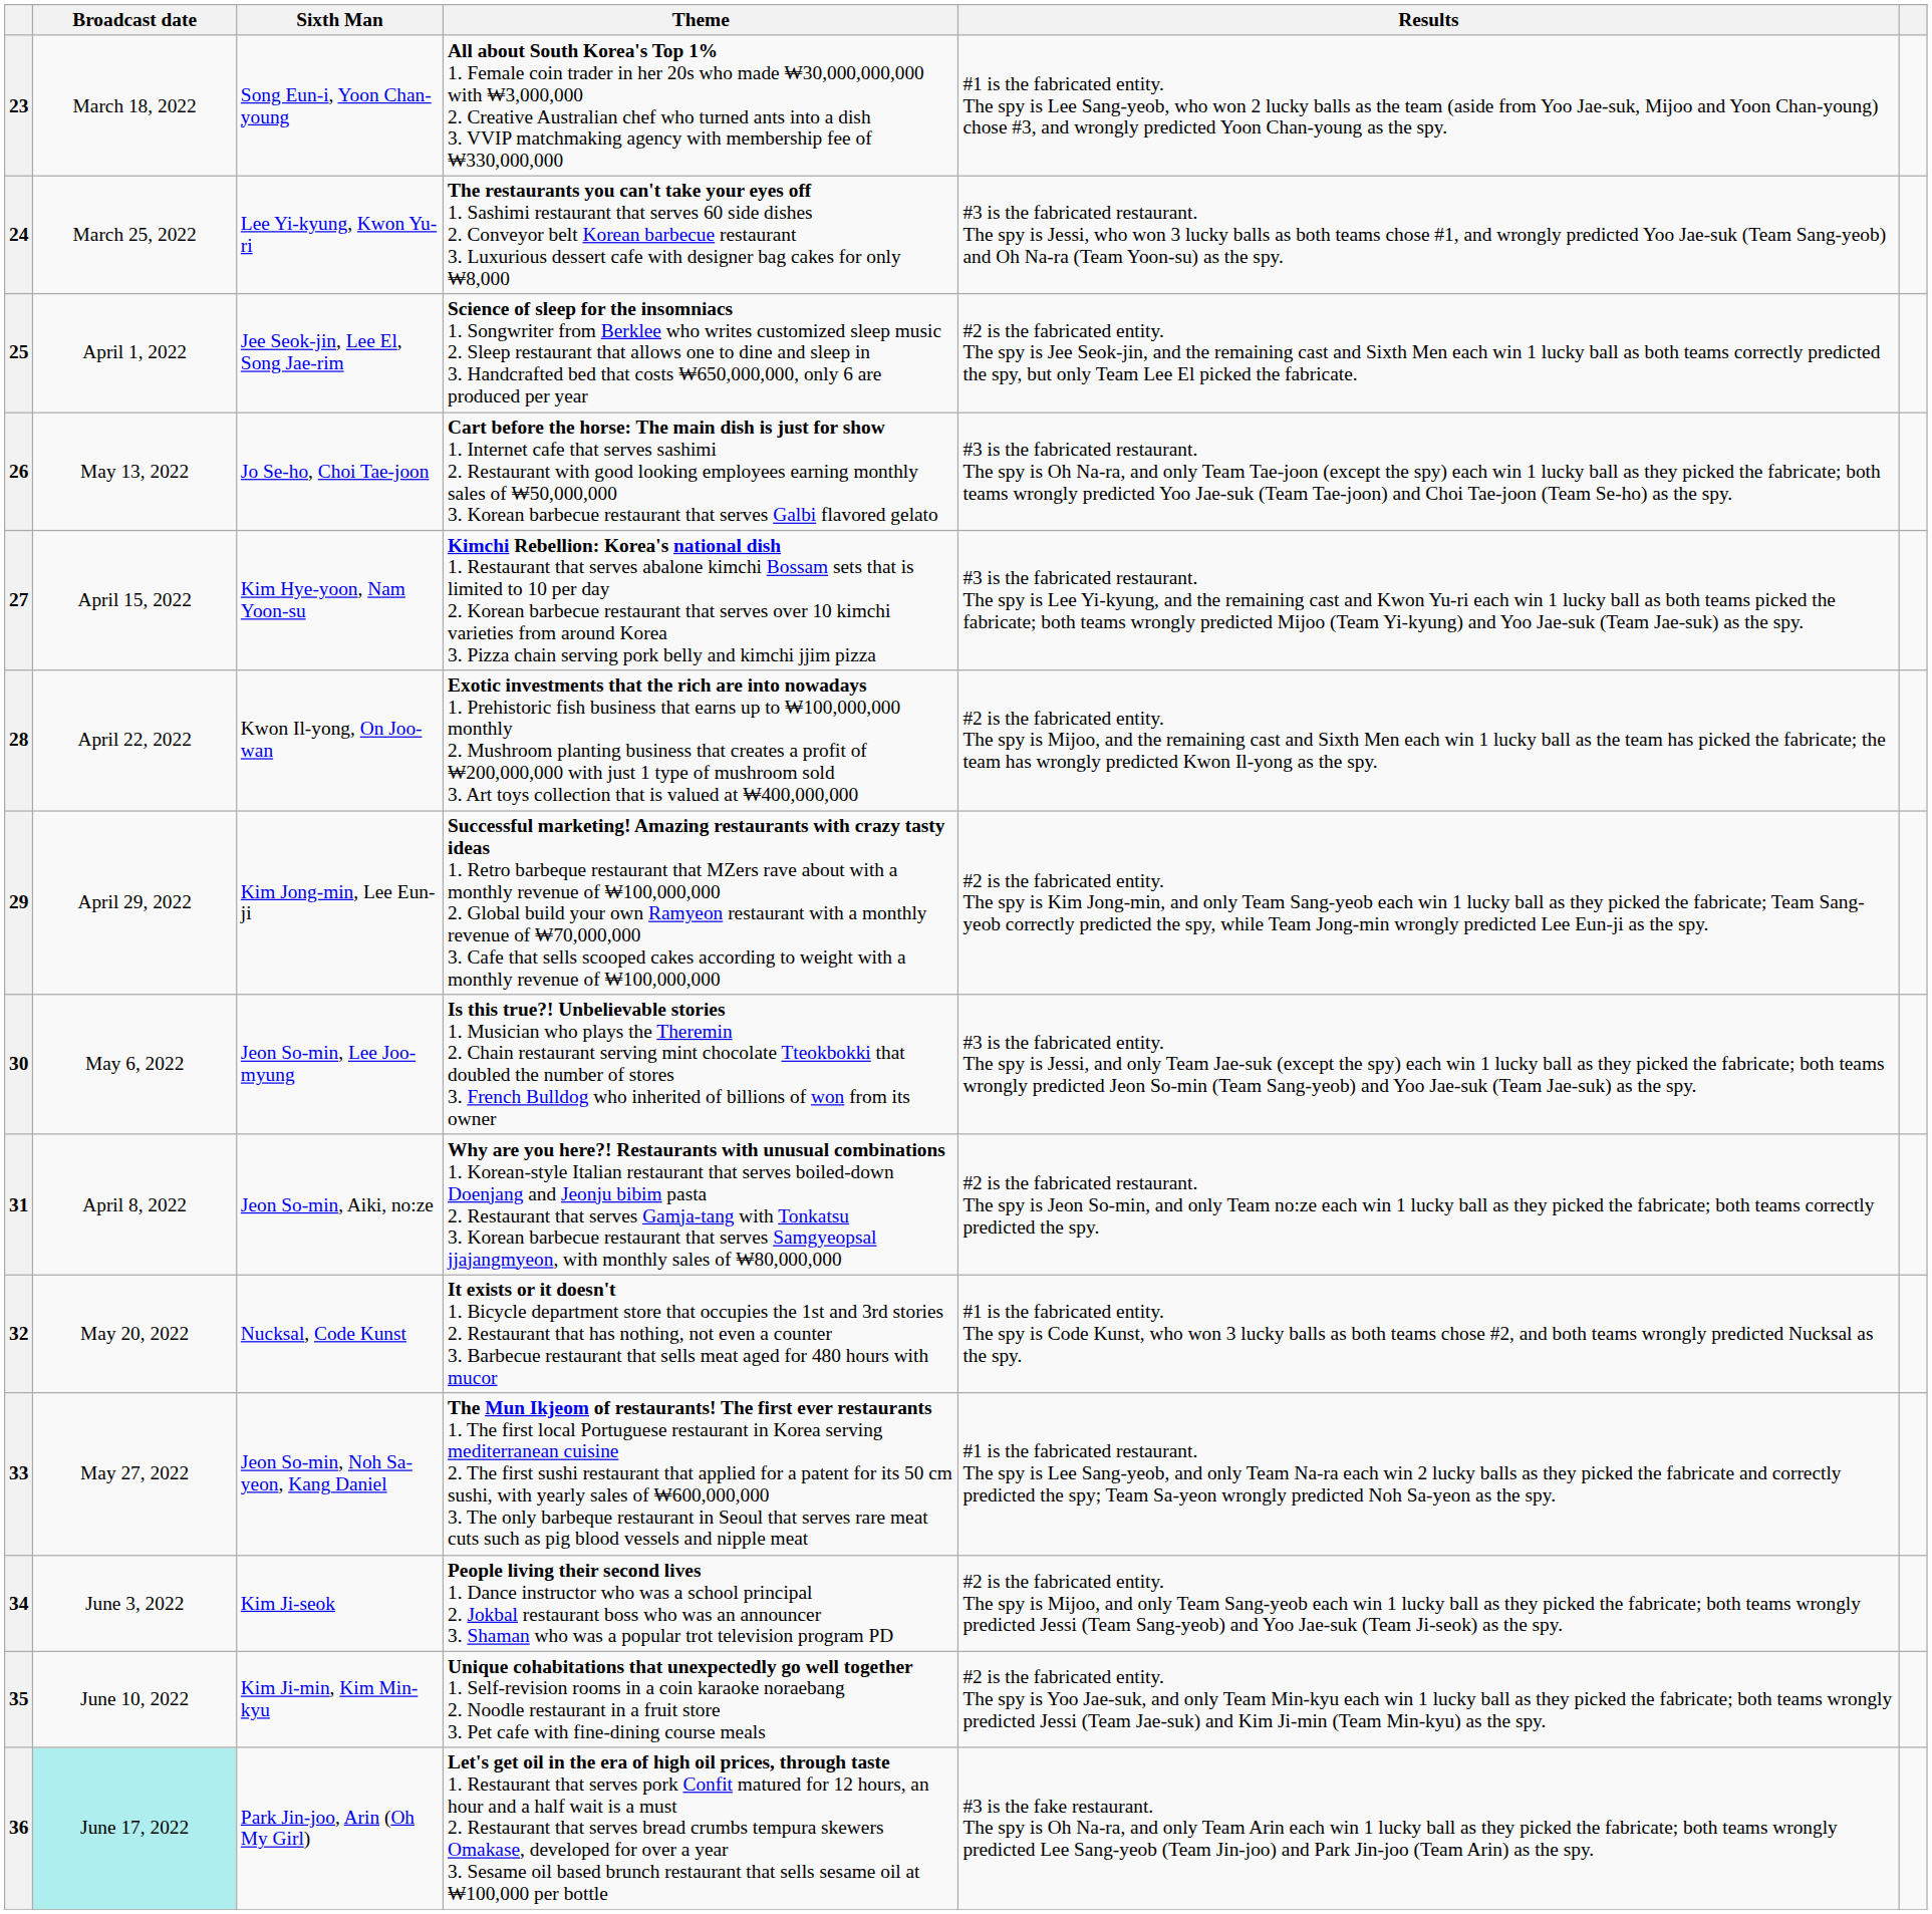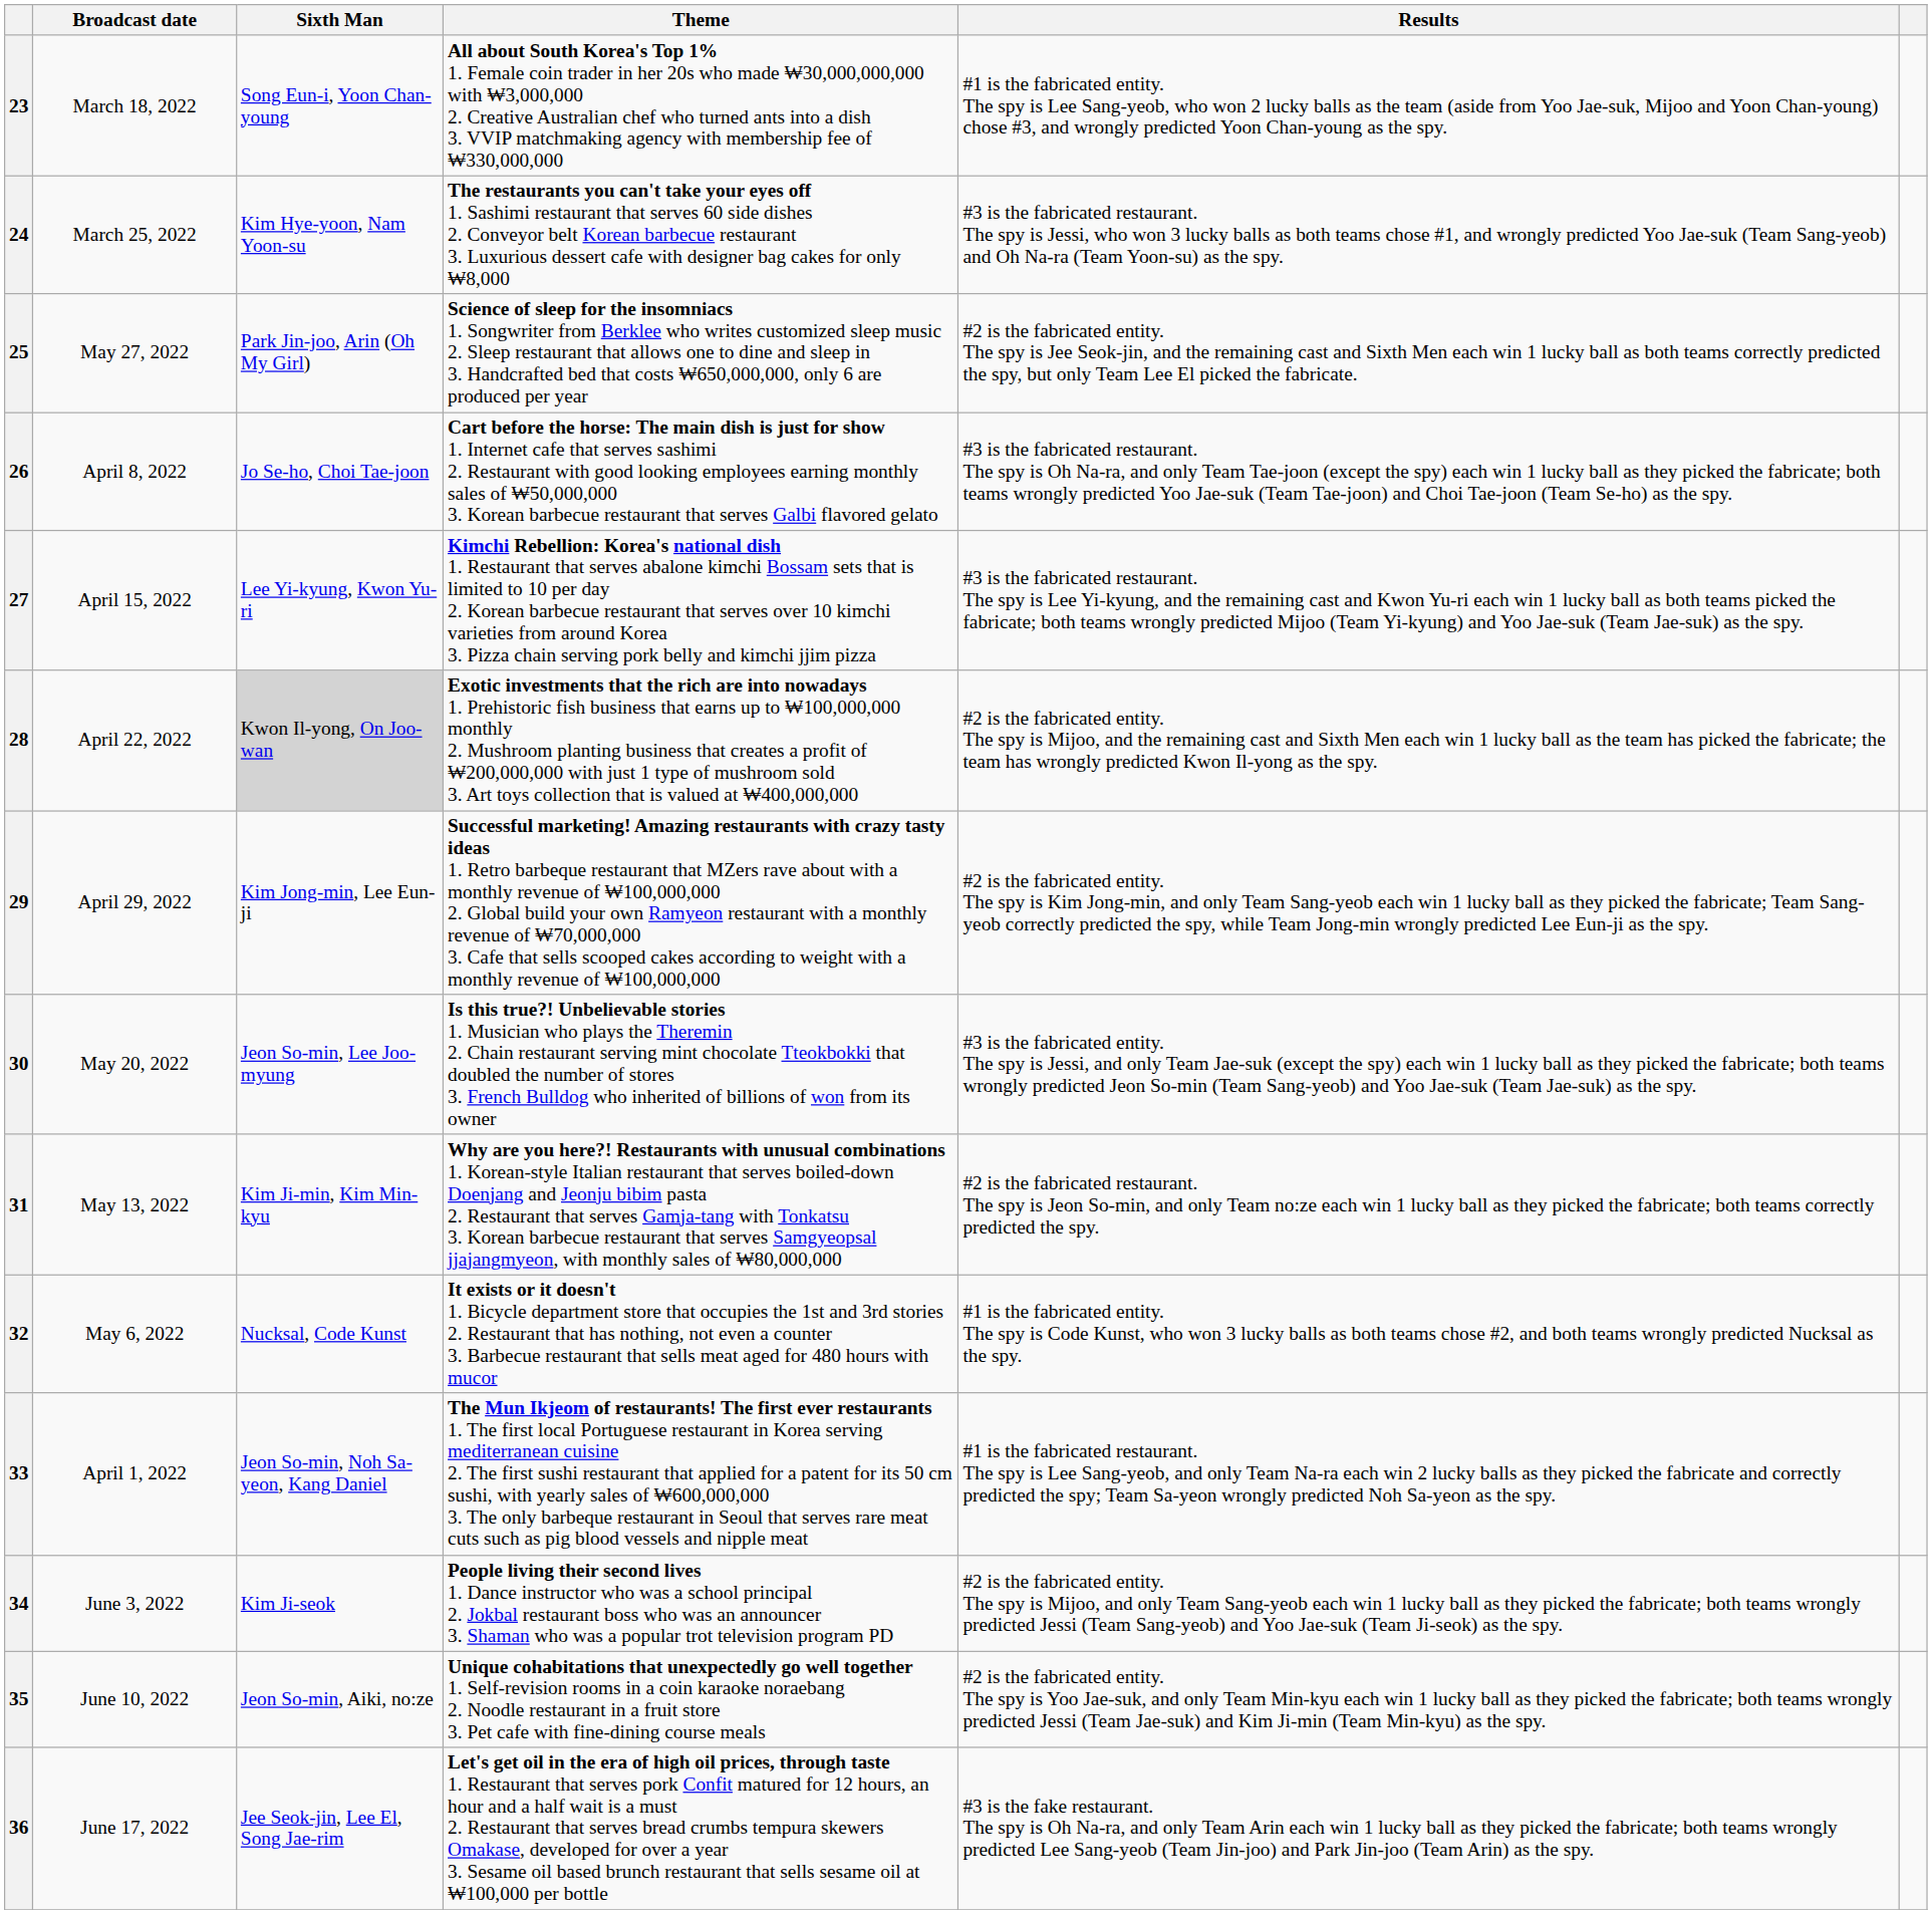24 | Sixth Man: Lee Yi-kyung, Kwon Yu-ri -> Kim Hye-yoon, Nam Yoon-su
25 | Broadcast date: April 1, 2022 -> May 27, 2022
25 | Sixth Man: Jee Seok-jin, Lee El, Song Jae-rim -> Park Jin-joo, Arin (Oh My Girl)
26 | Broadcast date: May 13, 2022 -> April 8, 2022
27 | Sixth Man: Kim Hye-yoon, Nam Yoon-su -> Lee Yi-kyung, Kwon Yu-ri
28 | Sixth Man: no background -> lightgrey background
30 | Broadcast date: May 6, 2022 -> May 20, 2022
31 | Broadcast date: April 8, 2022 -> May 13, 2022
31 | Sixth Man: Jeon So-min, Aiki, no:ze -> Kim Ji-min, Kim Min-kyu
32 | Broadcast date: May 20, 2022 -> May 6, 2022
33 | Broadcast date: May 27, 2022 -> April 1, 2022
35 | Sixth Man: Kim Ji-min, Kim Min-kyu -> Jeon So-min, Aiki, no:ze
36 | Broadcast date: paleturquoise background -> no background
36 | Sixth Man: Park Jin-joo, Arin (Oh My Girl) -> Jee Seok-jin, Lee El, Song Jae-rim
